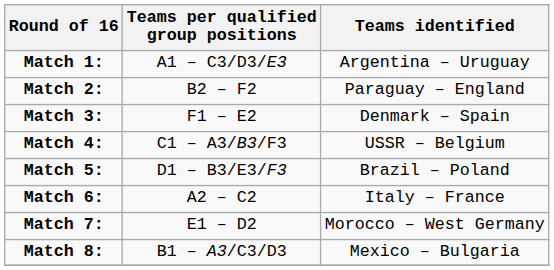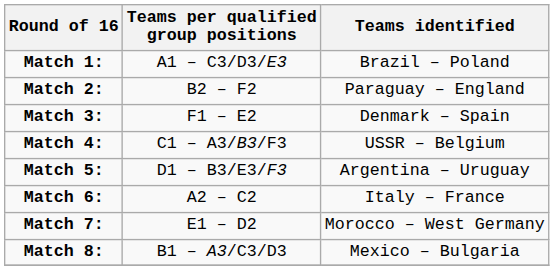Match 1: | Teams identified: Argentina – Uruguay -> Brazil – Poland
Match 5: | Teams identified: Brazil – Poland -> Argentina – Uruguay
